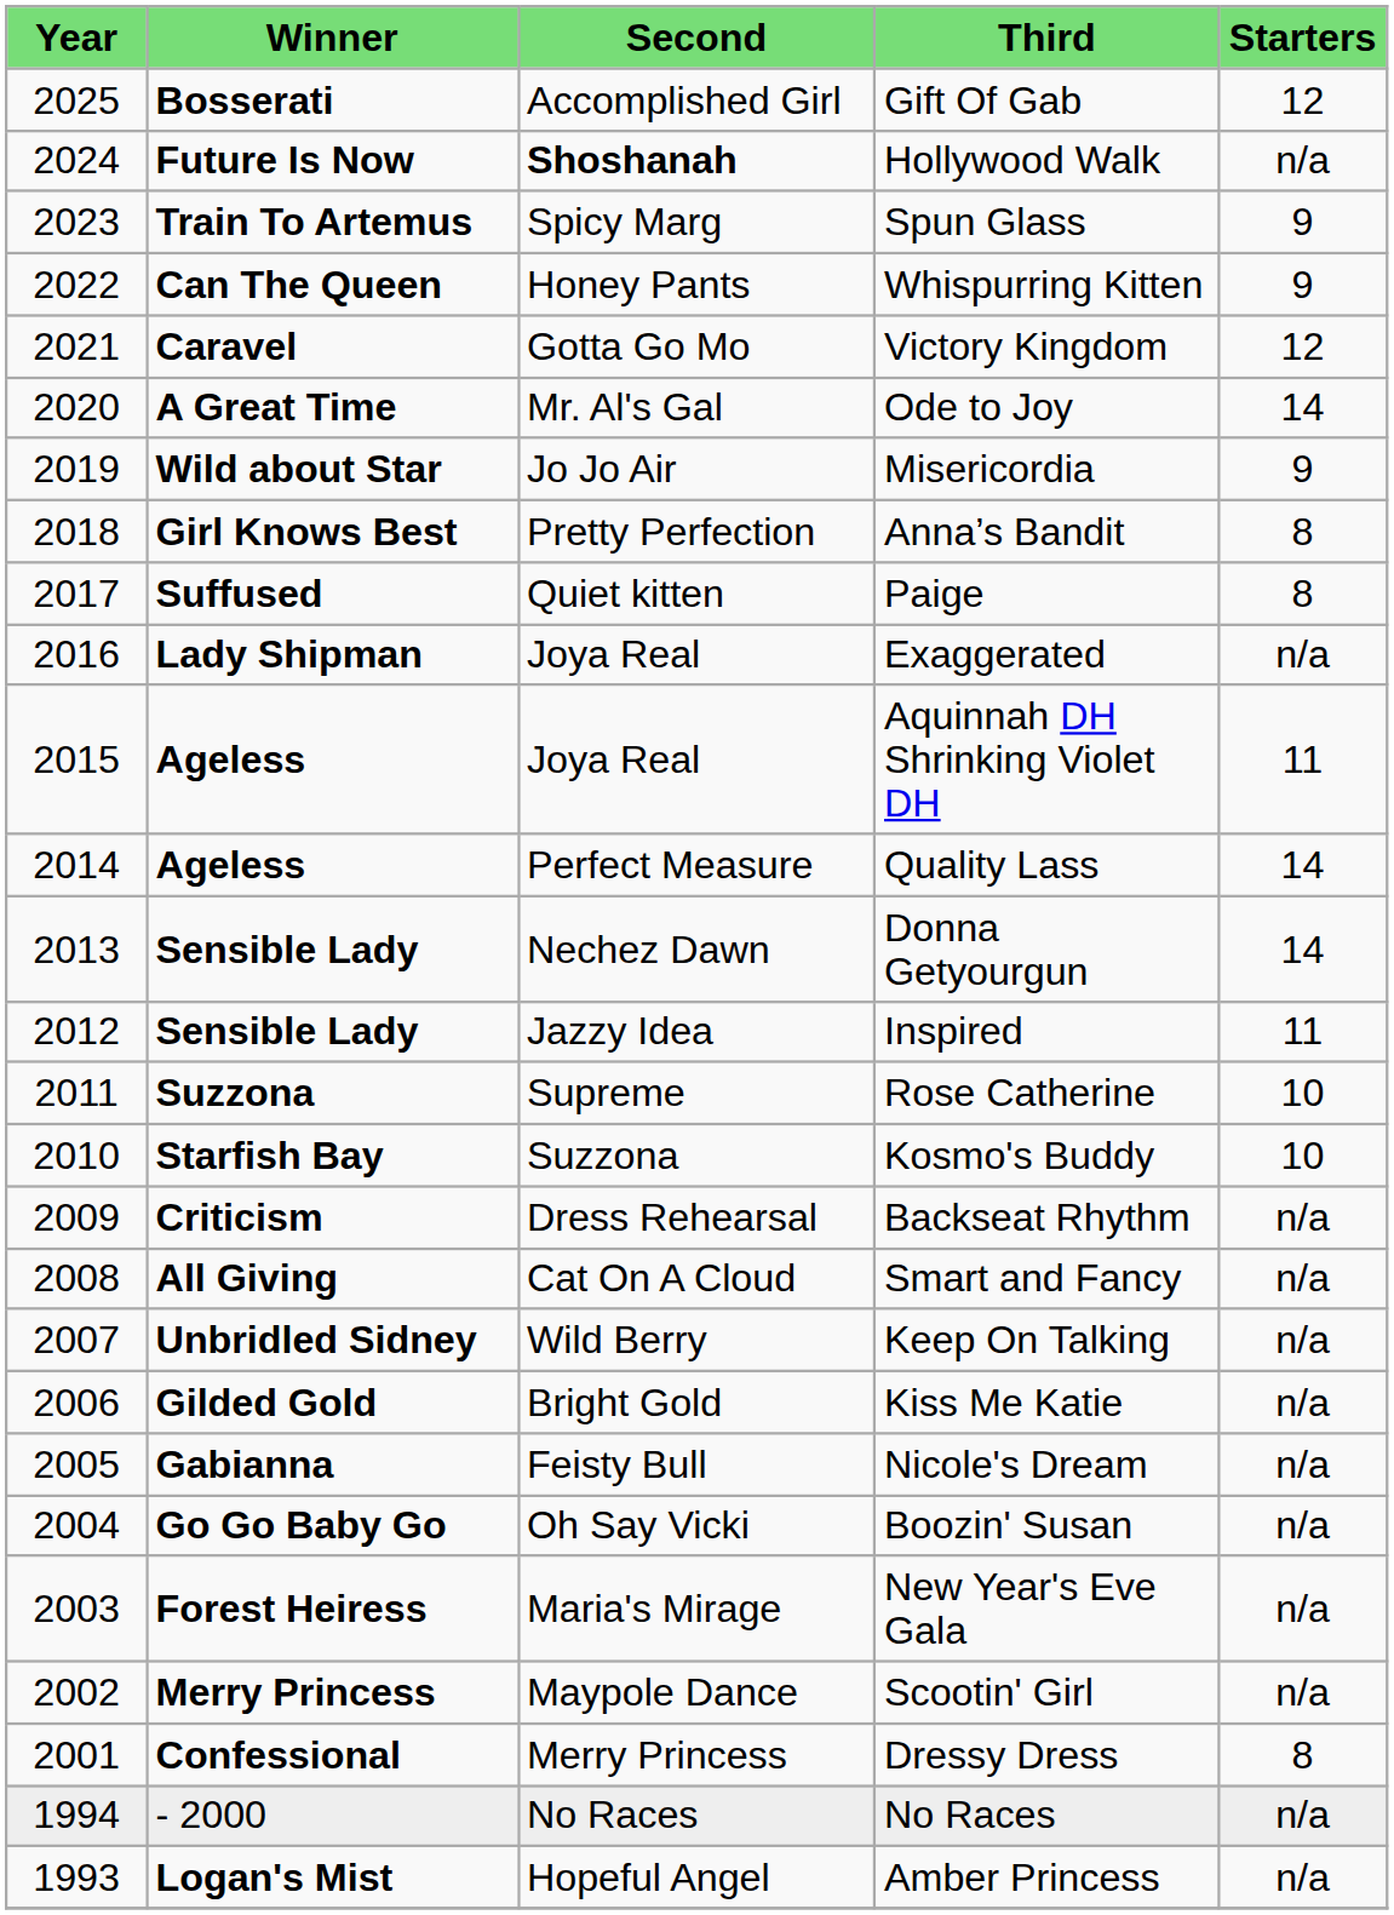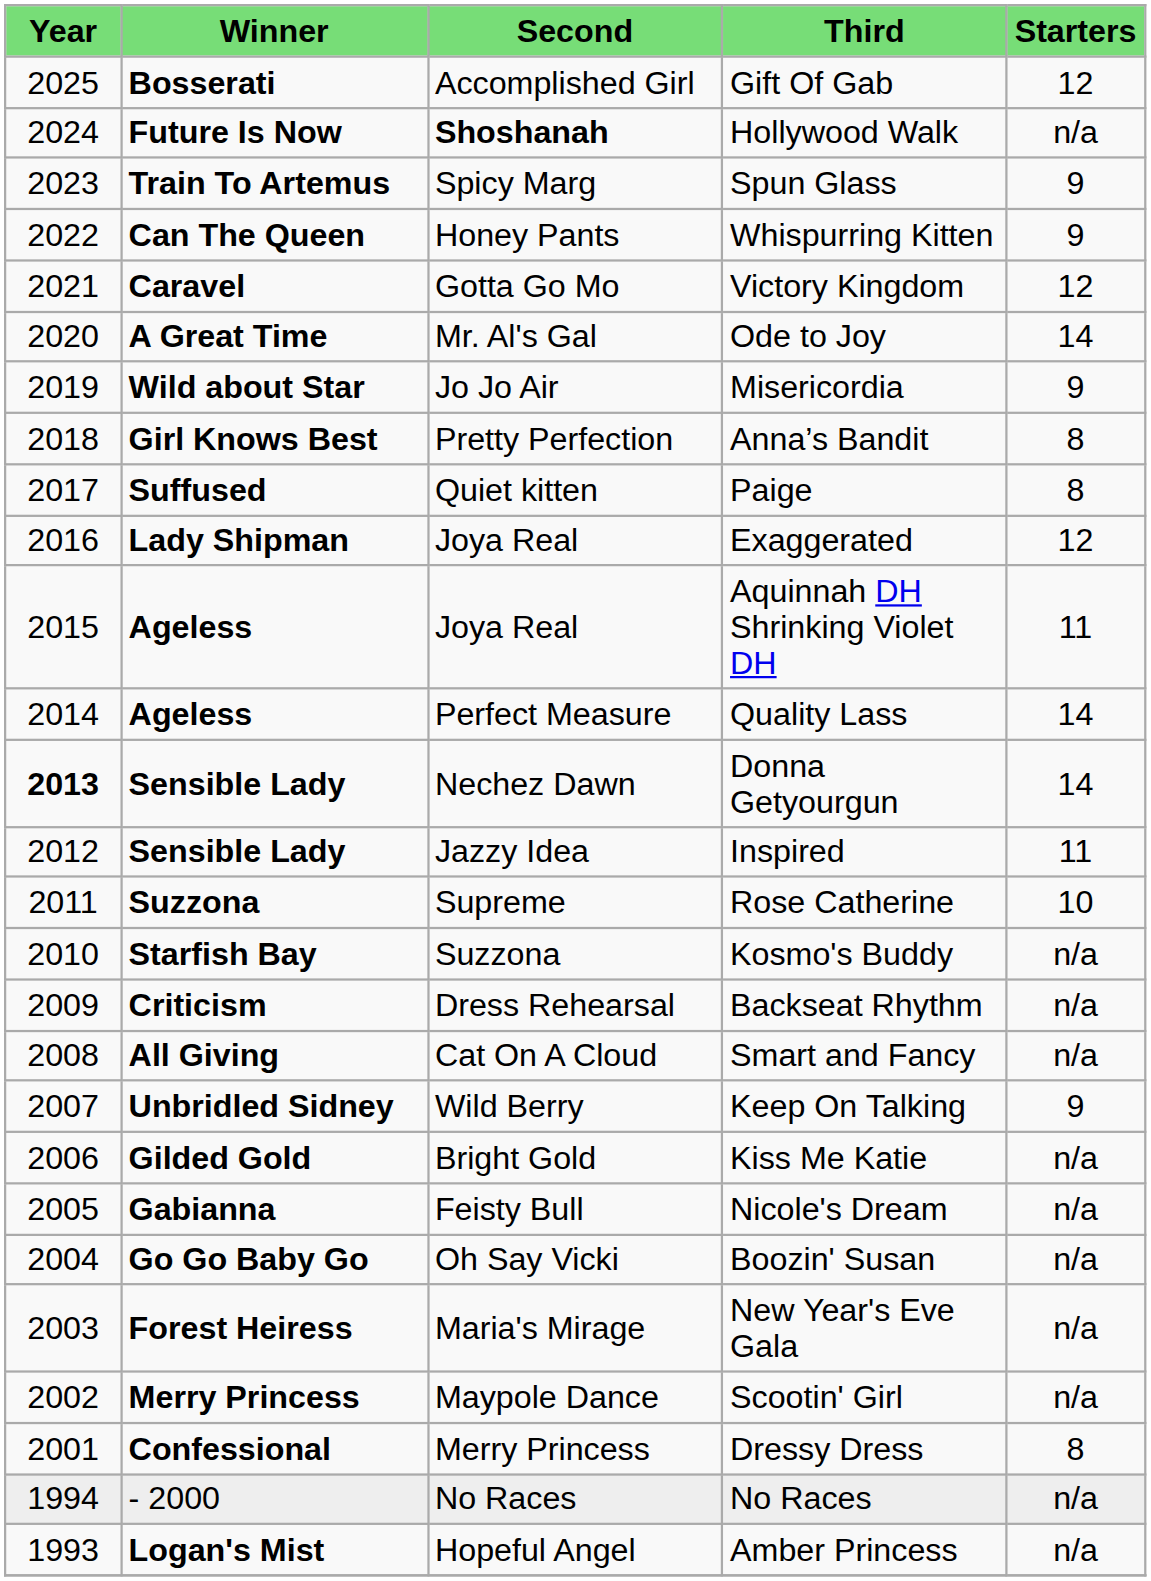Exaggerated | column 5: n/a -> 12
Donna Getyourgun | column 1: normal -> bold
Kosmo's Buddy | column 5: 10 -> n/a
Keep On Talking | column 5: n/a -> 9
